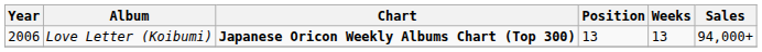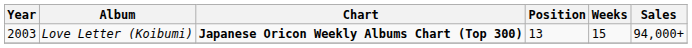Love Letter (Koibumi) | Year: 2006 -> 2003
Love Letter (Koibumi) | Weeks: 13 -> 15
